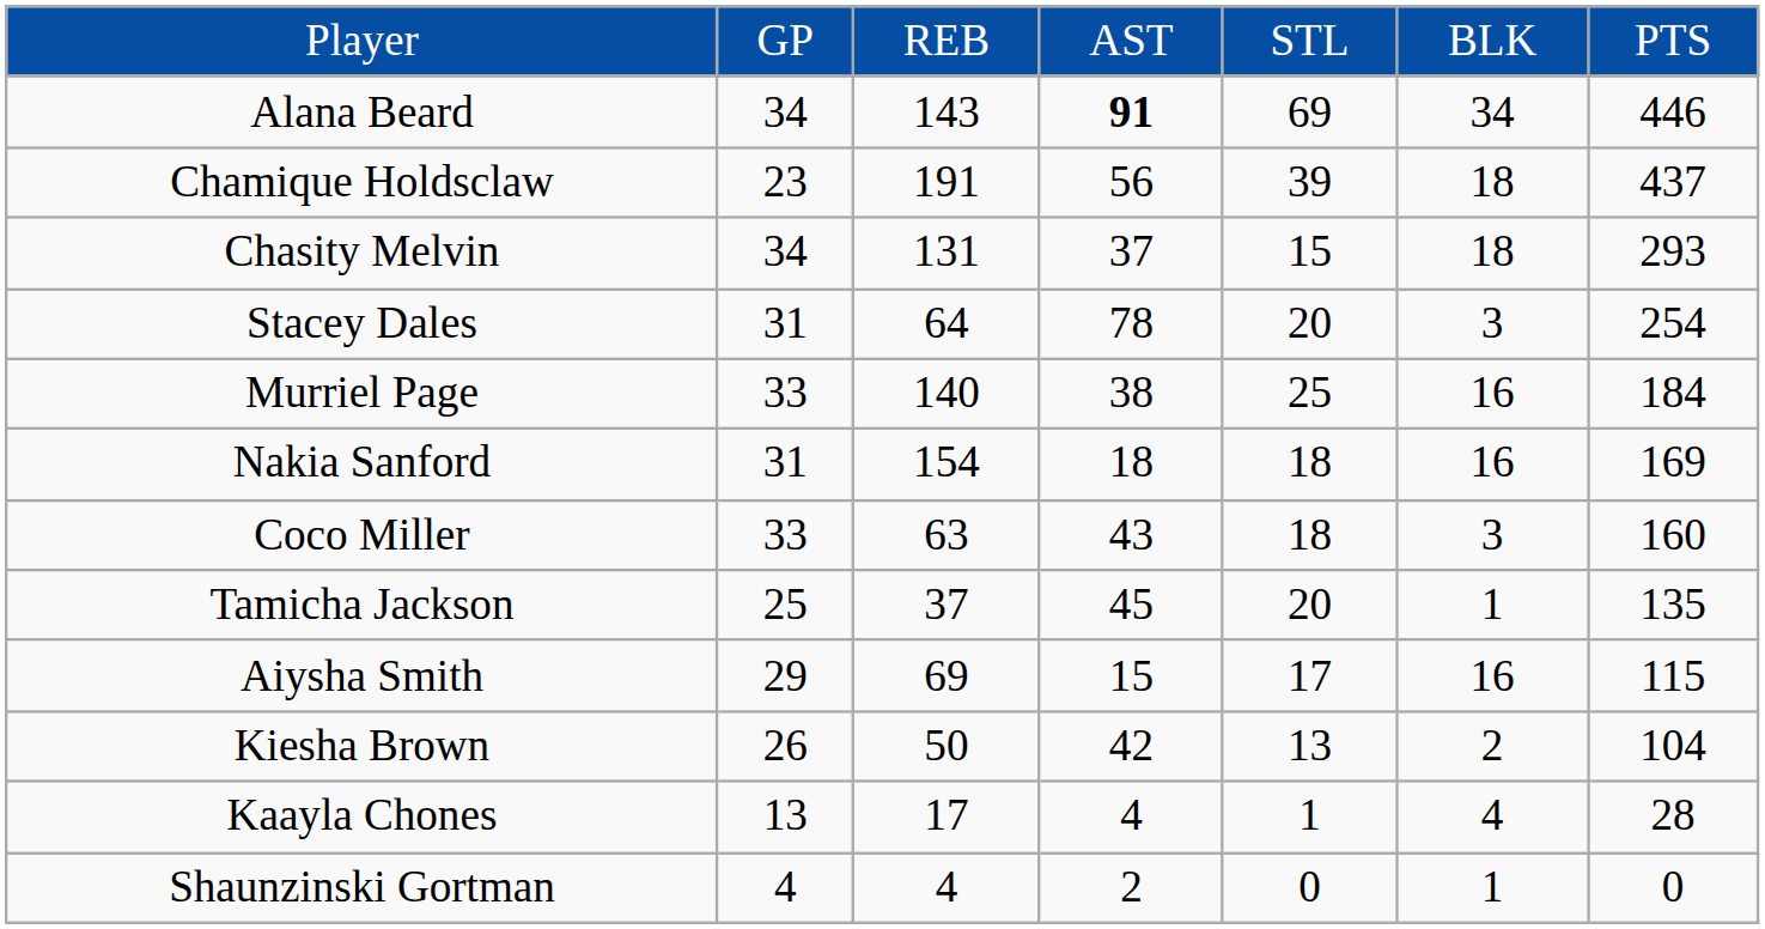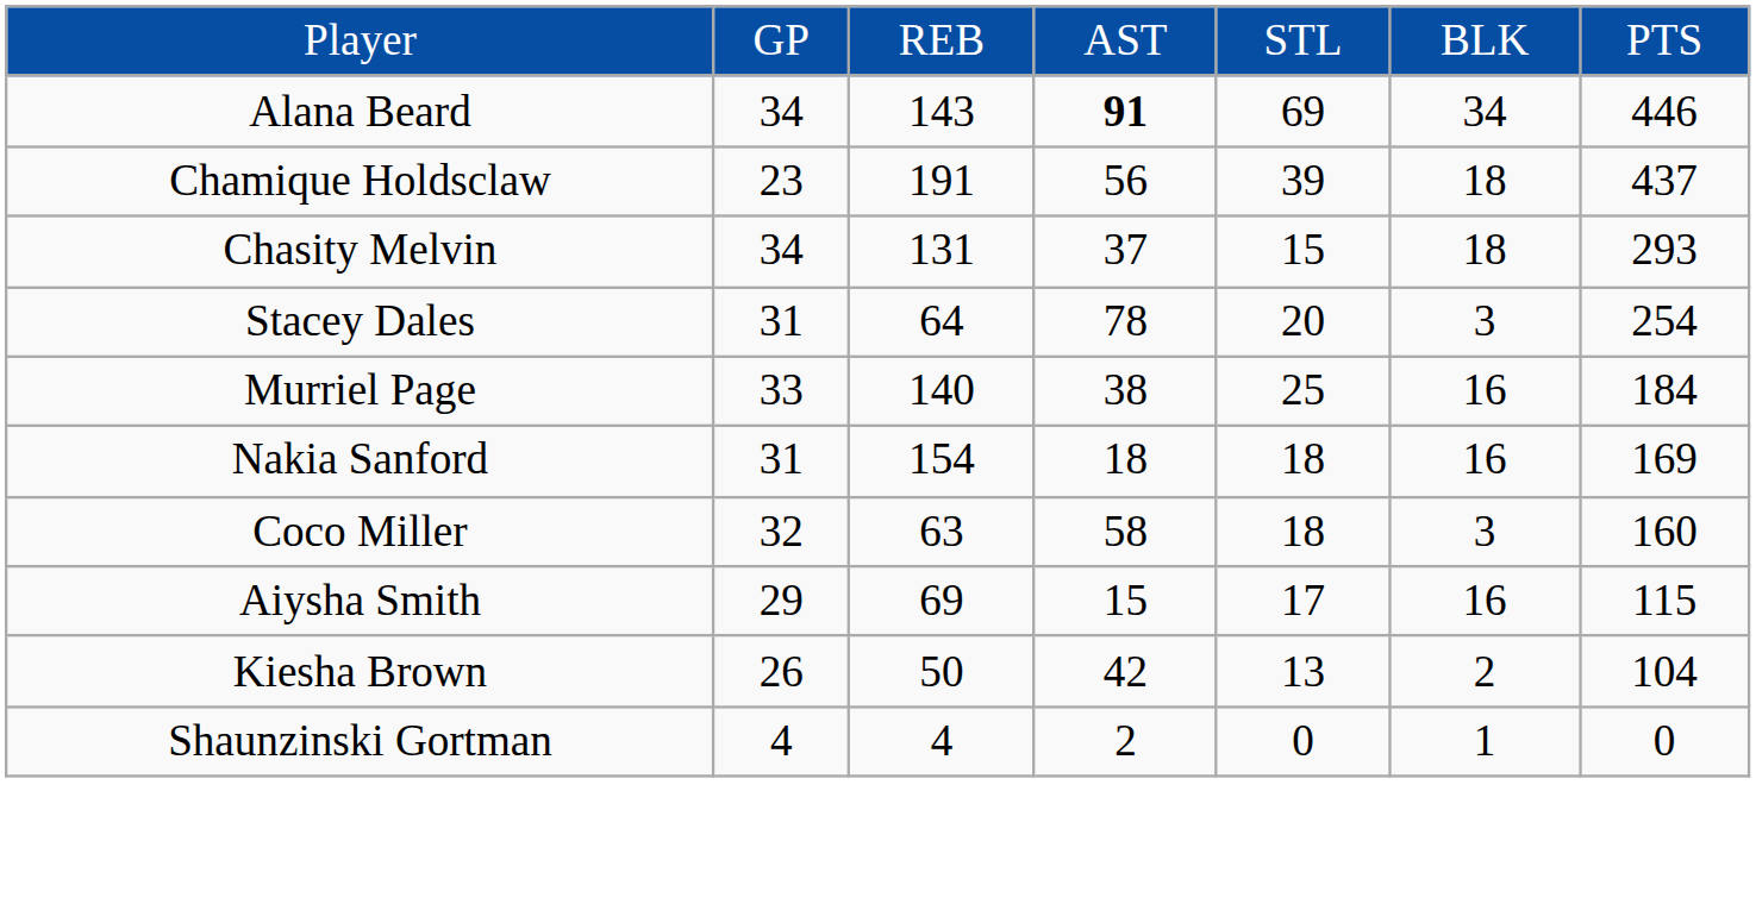Coco Miller | column 2: 33 -> 32
Coco Miller | column 4: 43 -> 58
- row: Tamicha Jackson | 25 | 37 | 45 | 20 | 1 | 135
- row: Kaayla Chones | 13 | 17 | 4 | 1 | 4 | 28
